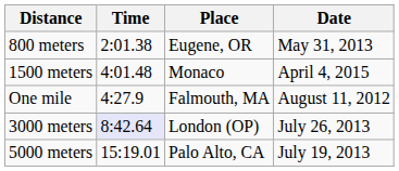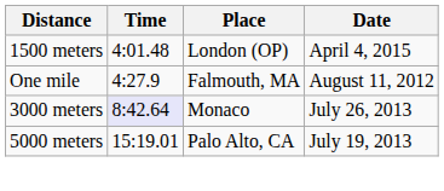- row: 800 meters | 2:01.38 | Eugene, OR | May 31, 2013
1500 meters | Place: Monaco -> London (OP)
3000 meters | Place: London (OP) -> Monaco
